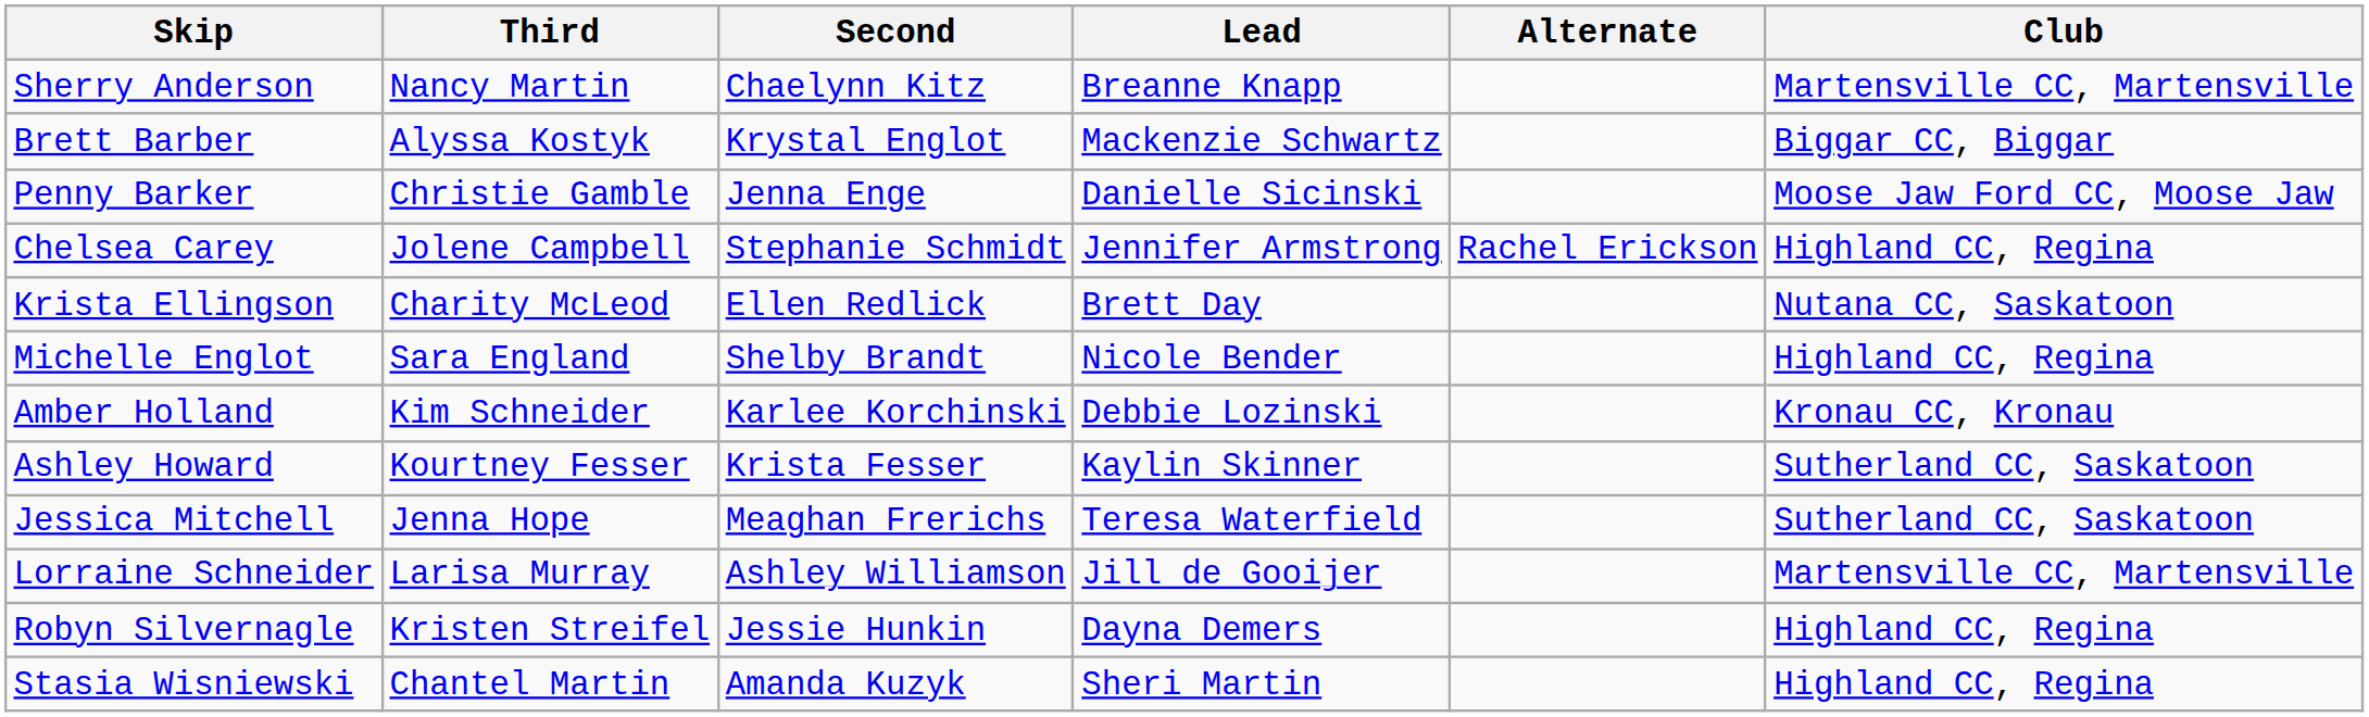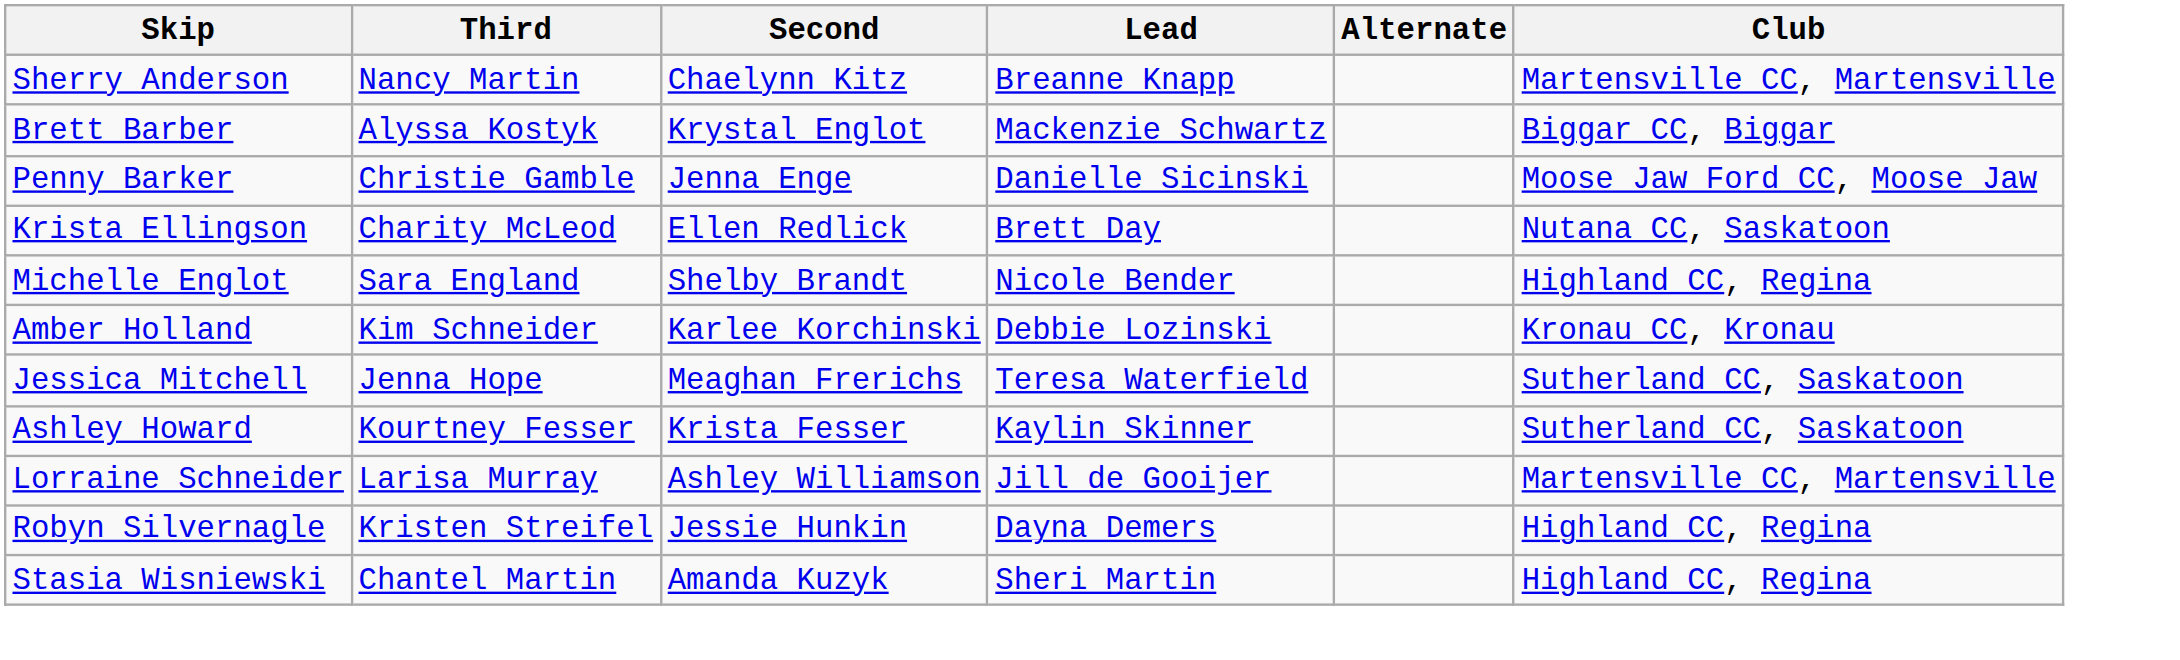- row: Chelsea Carey | Jolene Campbell | Stephanie Schmidt | Jennifer Armstrong | Rachel Erickson | Highland CC, Regina
rows swapped: Ashley Howard <-> Jessica Mitchell
